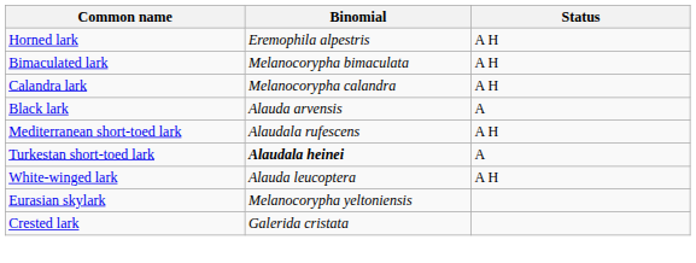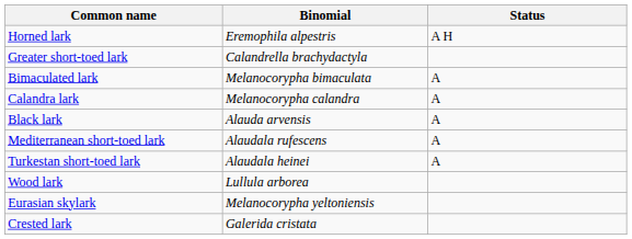+ row: Greater short-toed lark | Calandrella brachydactyla
Bimaculated lark | Status: A H -> A
Calandra lark | Status: A H -> A
Mediterranean short-toed lark | Status: A H -> A
Turkestan short-toed lark | Binomial: bold -> normal
+ row: Wood lark | Lullula arborea
- row: White-winged lark | Alauda leucoptera | A H
